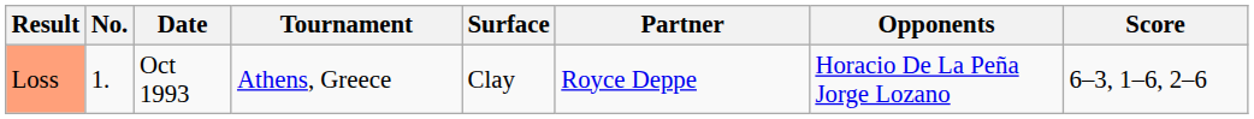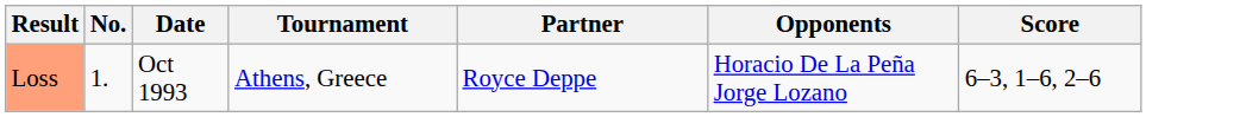- column: Surface | Clay
